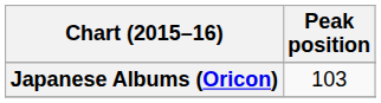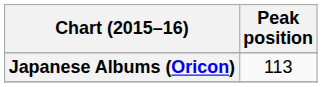Japanese Albums (Oricon) | Peak position: 103 -> 113
